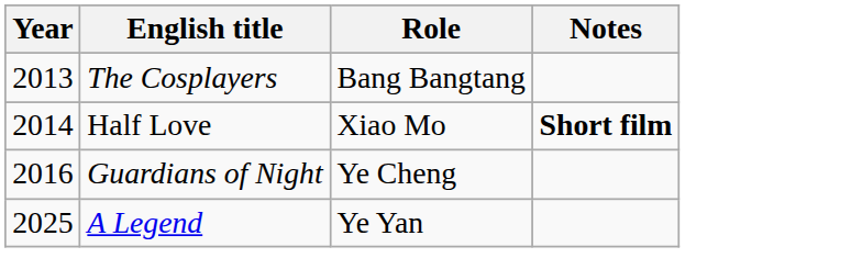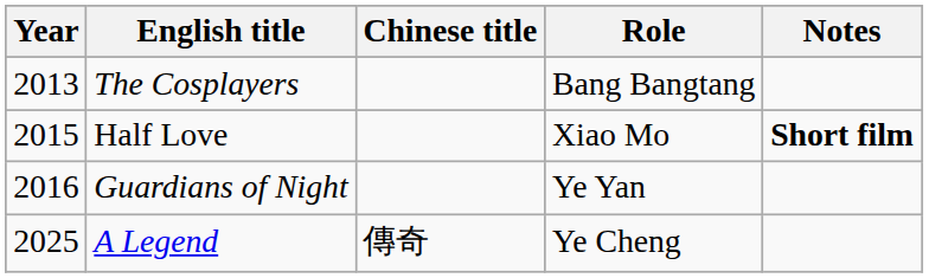+ column: Chinese title | 傳奇
Half Love | Year: 2014 -> 2015
Guardians of Night | Role: Ye Cheng -> Ye Yan
A Legend | Role: Ye Yan -> Ye Cheng
